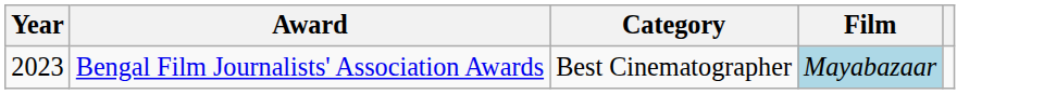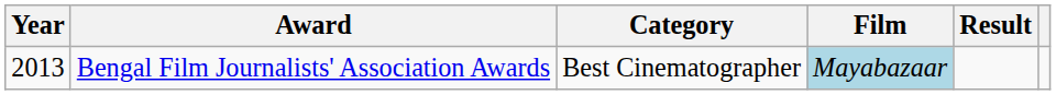+ column: Result
Bengal Film Journalists' Association Awards | Year: 2023 -> 2013
